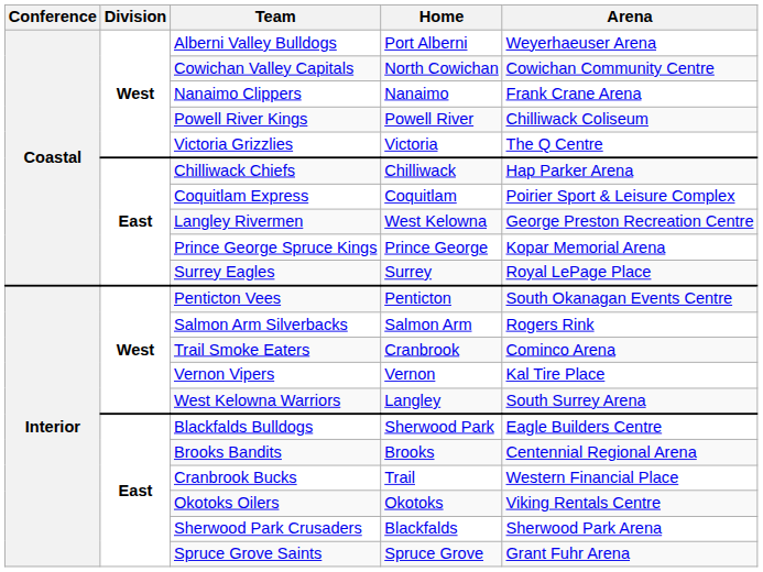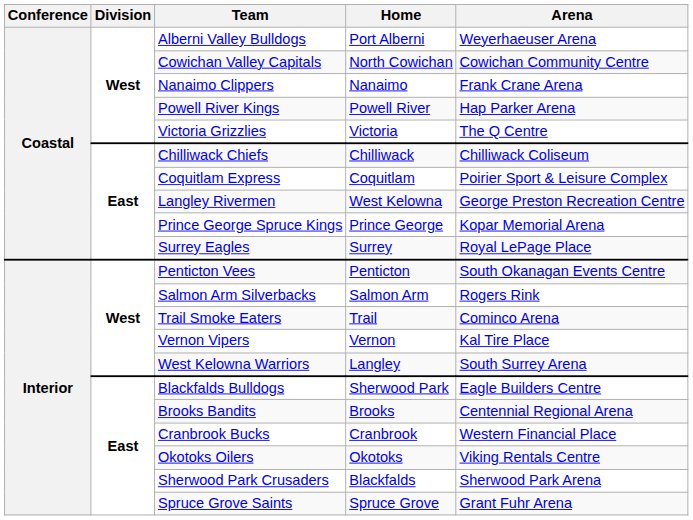Powell River Kings | Arena: Chilliwack Coliseum -> Hap Parker Arena
Chilliwack Chiefs | Arena: Hap Parker Arena -> Chilliwack Coliseum
Trail Smoke Eaters | Home: Cranbrook -> Trail
Cranbrook Bucks | Home: Trail -> Cranbrook
